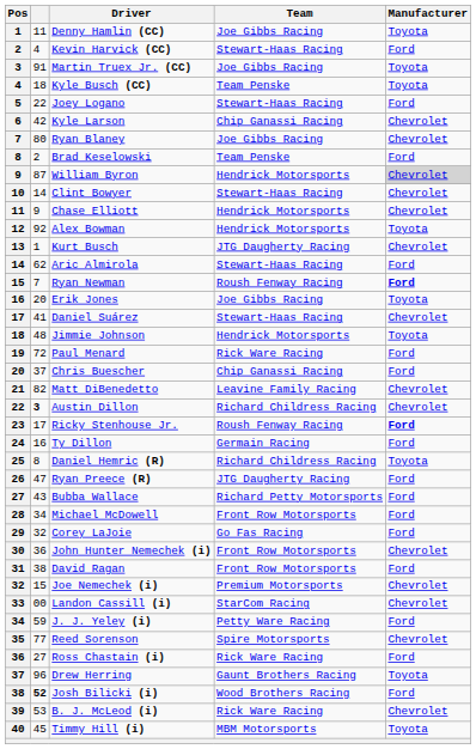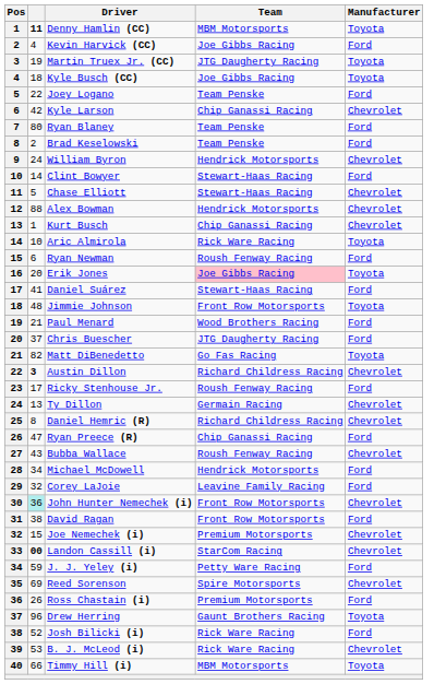Denny Hamlin (CC) | column 2: normal -> bold
Denny Hamlin (CC) | Team: Joe Gibbs Racing -> MBM Motorsports
Kevin Harvick (CC) | Team: Stewart-Haas Racing -> Joe Gibbs Racing
Martin Truex Jr. (CC) | column 2: 91 -> 19
Martin Truex Jr. (CC) | Team: Joe Gibbs Racing -> JTG Daugherty Racing
Kyle Busch (CC) | Team: Team Penske -> Joe Gibbs Racing
Joey Logano | Team: Stewart-Haas Racing -> Team Penske
Ryan Blaney | Team: Joe Gibbs Racing -> Team Penske
Ryan Blaney | Manufacturer: Chevrolet -> Ford
William Byron | column 2: 87 -> 24
William Byron | Manufacturer: lightgrey background -> no background
Clint Bowyer | Manufacturer: Chevrolet -> Ford
Chase Elliott | column 2: 9 -> 5
Chase Elliott | Team: Hendrick Motorsports -> Stewart-Haas Racing
Alex Bowman | column 2: 92 -> 88
Alex Bowman | Manufacturer: Toyota -> Chevrolet
Kurt Busch | Team: JTG Daugherty Racing -> Chip Ganassi Racing
Aric Almirola | column 2: 62 -> 10
Aric Almirola | Team: Stewart-Haas Racing -> Rick Ware Racing
Aric Almirola | Manufacturer: Ford -> Toyota
Ryan Newman | column 2: 7 -> 6
Ryan Newman | Manufacturer: bold -> normal
Erik Jones | Team: no background -> pink background
Daniel Suárez | Manufacturer: Chevrolet -> Ford
Jimmie Johnson | Team: Hendrick Motorsports -> Front Row Motorsports
Paul Menard | column 2: 72 -> 21
Paul Menard | Team: Rick Ware Racing -> Wood Brothers Racing
Chris Buescher | Team: Chip Ganassi Racing -> JTG Daugherty Racing
Matt DiBenedetto | Team: Leavine Family Racing -> Go Fas Racing
Matt DiBenedetto | Manufacturer: Chevrolet -> Toyota
Ricky Stenhouse Jr. | Manufacturer: bold -> normal
Ty Dillon | column 2: 16 -> 13
Ty Dillon | Manufacturer: Ford -> Chevrolet
Daniel Hemric (R) | Manufacturer: Toyota -> Chevrolet
Ryan Preece (R) | Team: JTG Daugherty Racing -> Chip Ganassi Racing
Bubba Wallace | Team: Richard Petty Motorsports -> Roush Fenway Racing
Bubba Wallace | Manufacturer: Ford -> Chevrolet
Michael McDowell | Team: Front Row Motorsports -> Hendrick Motorsports
Corey LaJoie | Team: Go Fas Racing -> Leavine Family Racing
John Hunter Nemechek (i) | column 2: no background -> paleturquoise background
Landon Cassill (i) | column 2: normal -> bold
Reed Sorenson | column 2: 77 -> 69
Ross Chastain (i) | column 2: 27 -> 26
Ross Chastain (i) | Team: Rick Ware Racing -> Premium Motorsports
Josh Bilicki (i) | column 2: bold -> normal
Josh Bilicki (i) | Team: Wood Brothers Racing -> Rick Ware Racing
Timmy Hill (i) | column 2: 45 -> 66
